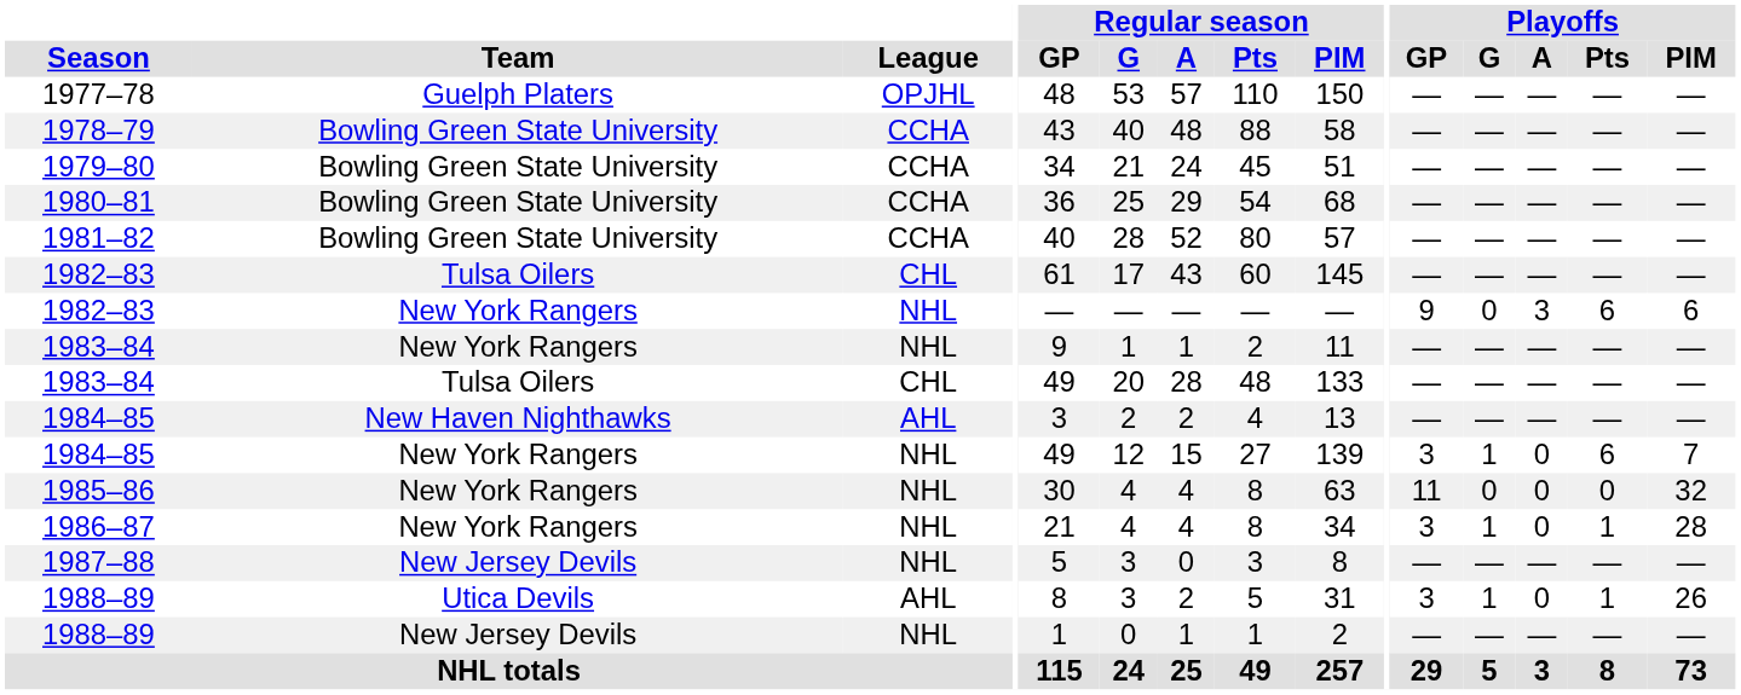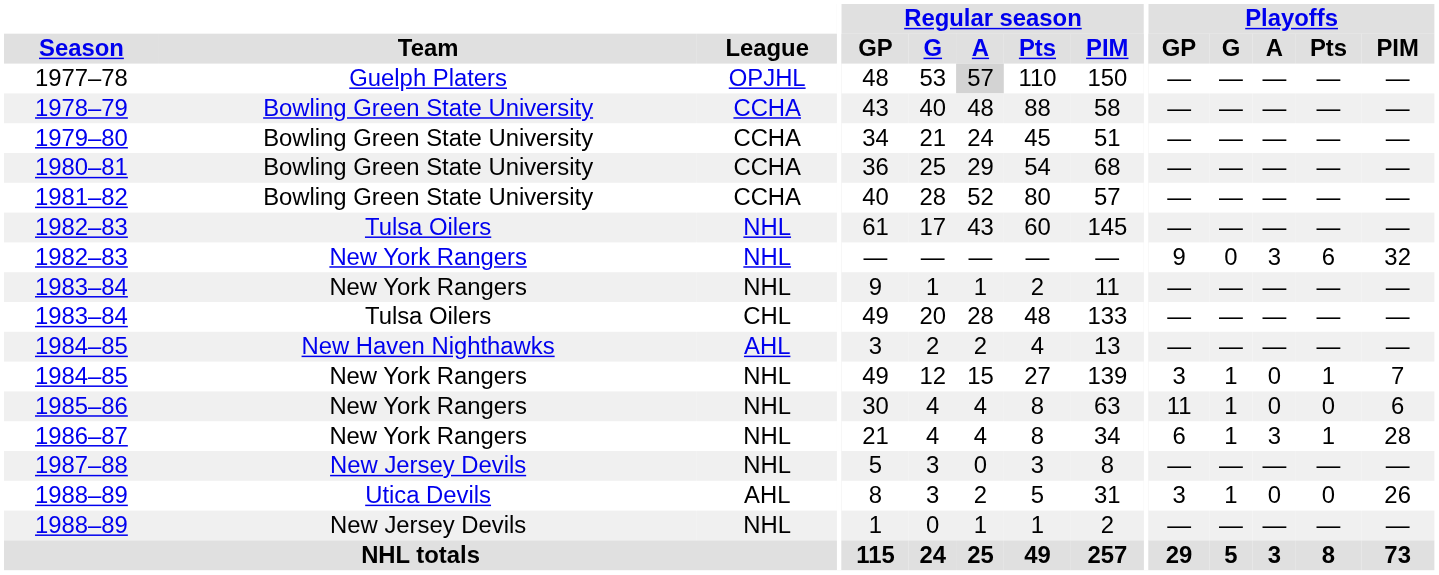1977–78 | Regular season / A: no background -> lightgrey background
1982–83 / Tulsa Oilers | League: CHL -> NHL
1982–83 / New York Rangers | Playoffs / PIM: 6 -> 32
1984–85 / New York Rangers | Playoffs / Pts: 6 -> 1
1985–86 | Playoffs / G: 0 -> 1
1985–86 | Playoffs / PIM: 32 -> 6
1986–87 | Playoffs / GP: 3 -> 6
1986–87 | Playoffs / A: 0 -> 3
1988–89 / Utica Devils | Playoffs / Pts: 1 -> 0
